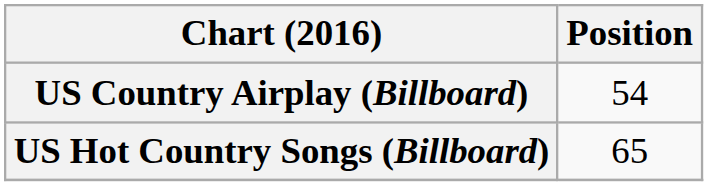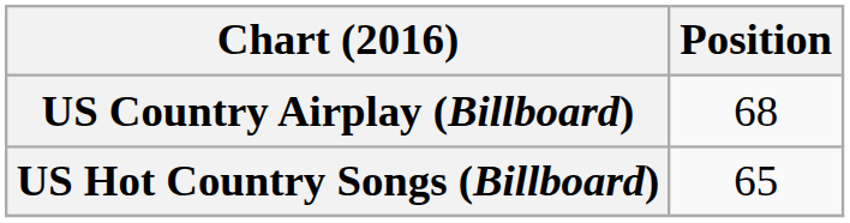US Country Airplay (Billboard) | Position: 54 -> 68
